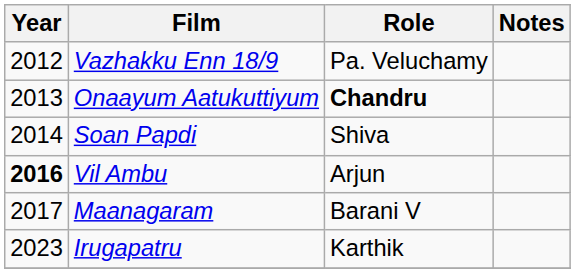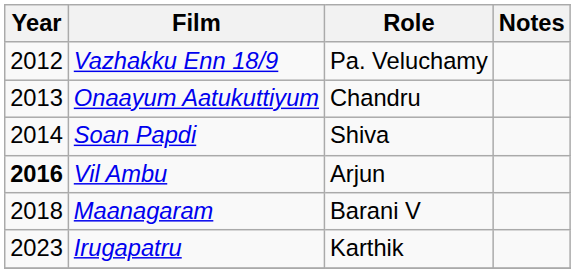Onaayum Aatukuttiyum | Role: bold -> normal
Maanagaram | Year: 2017 -> 2018
